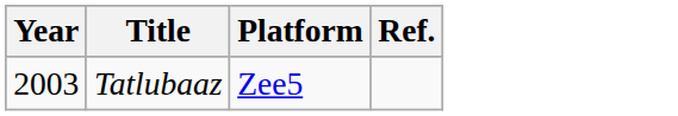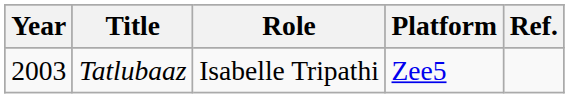+ column: Role | Isabelle Tripathi
